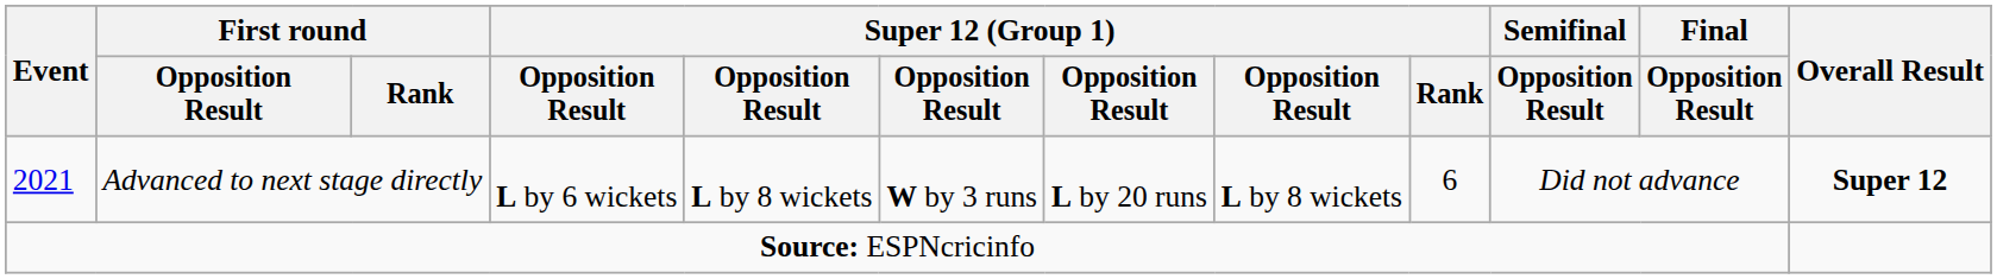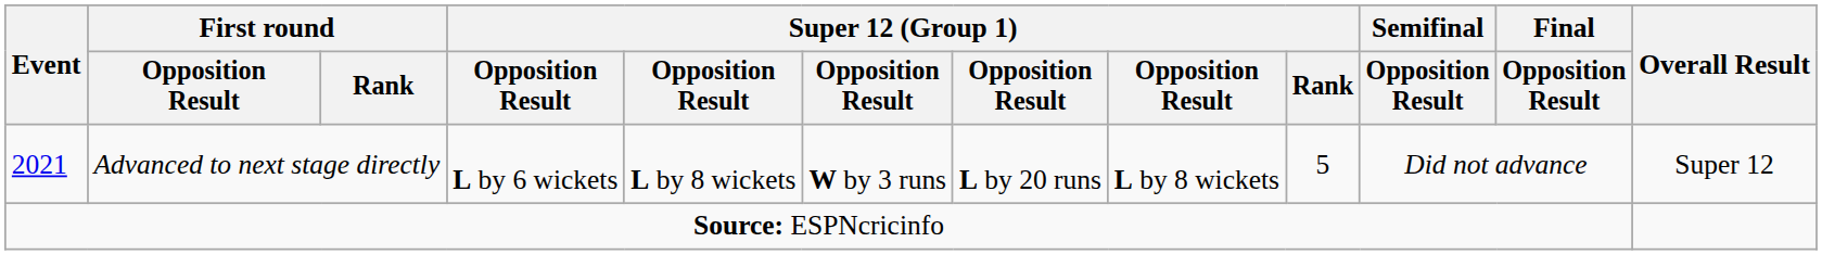2021 | Super 12 (Group 1) / Rank: 6 -> 5
2021 | Overall Result: bold -> normal
